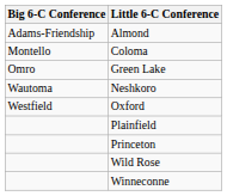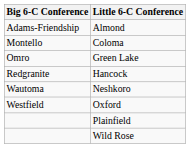+ row: Redgranite | Hancock
- row: Princeton
- row: Winneconne
